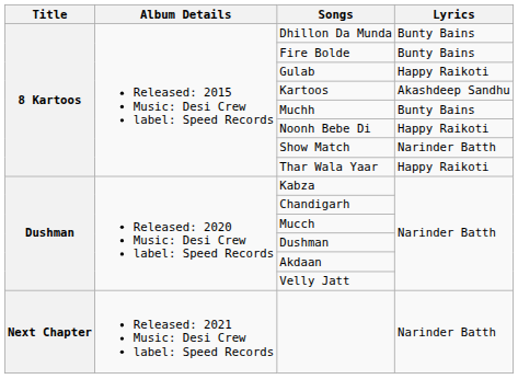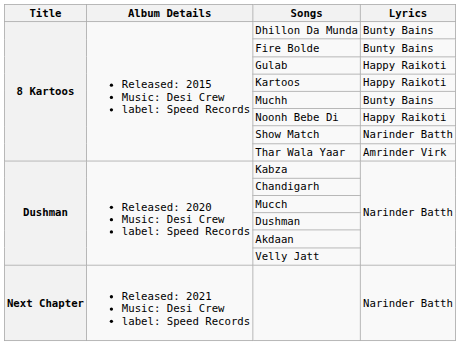Kartoos | Lyrics: Akashdeep Sandhu -> Happy Raikoti
Thar Wala Yaar | Lyrics: Happy Raikoti -> Amrinder Virk
